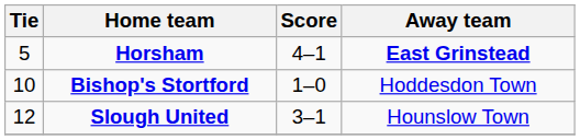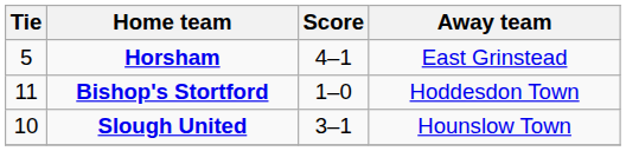Horsham | Away team: bold -> normal
Bishop's Stortford | Tie: 10 -> 11
Slough United | Tie: 12 -> 10
